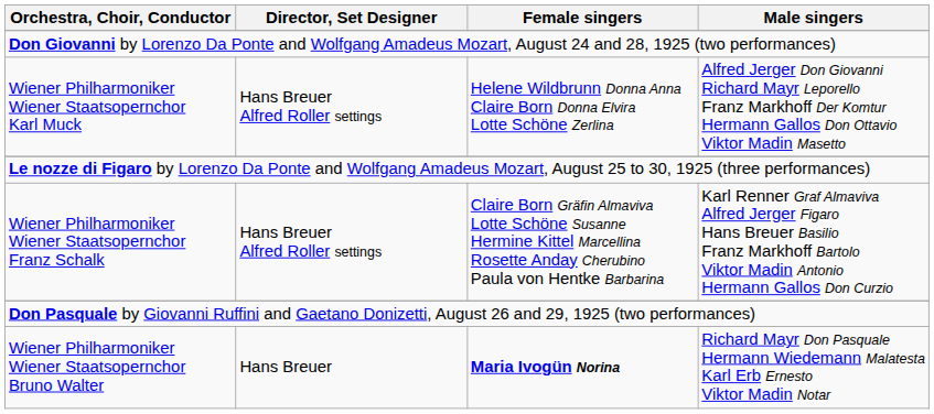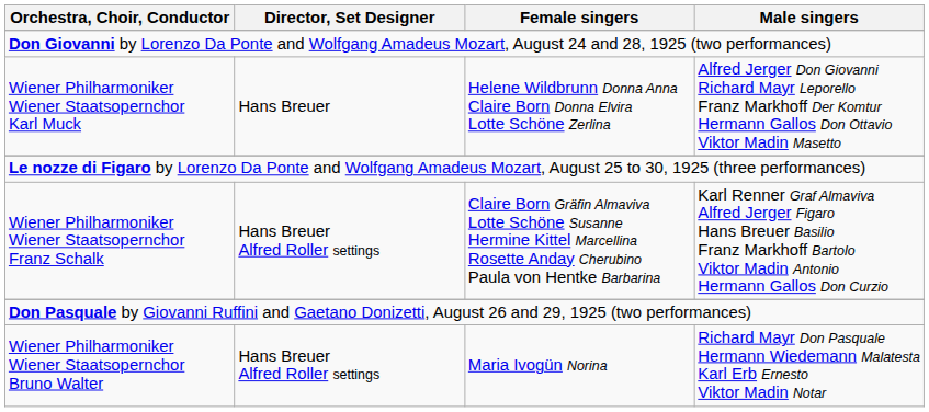Wiener Philharmoniker Wiener Staatsopernchor Karl Muck | Director, Set Designer: Hans Breuer Alfred Roller settings -> Hans Breuer
Wiener Philharmoniker Wiener Staatsopernchor Bruno Walter | Director, Set Designer: Hans Breuer -> Hans Breuer Alfred Roller settings
Wiener Philharmoniker Wiener Staatsopernchor Bruno Walter | Female singers: bold -> normal
